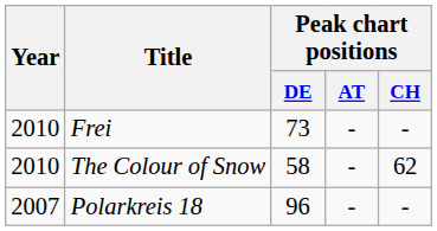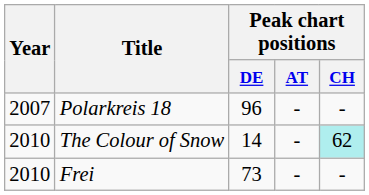rows swapped: Polarkreis 18 <-> Frei
The Colour of Snow | Peak chart positions / DE: 58 -> 14
The Colour of Snow | Peak chart positions / CH: no background -> paleturquoise background
